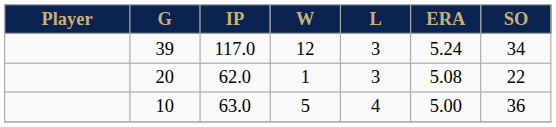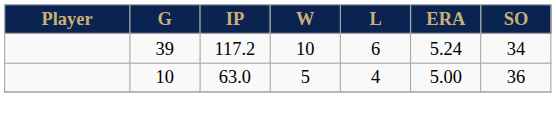39 | IP: 117.0 -> 117.2
39 | W: 12 -> 10
39 | L: 3 -> 6
- row: 20 | 62.0 | 1 | 3 | 5.08 | 22
